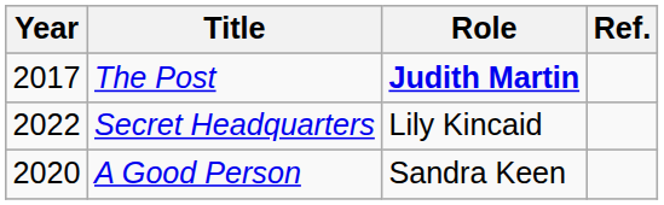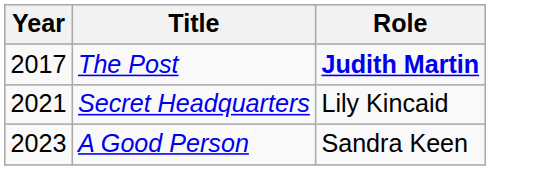- column: Ref.
Secret Headquarters | Year: 2022 -> 2021
A Good Person | Year: 2020 -> 2023
